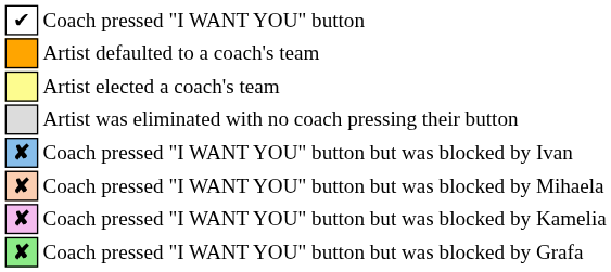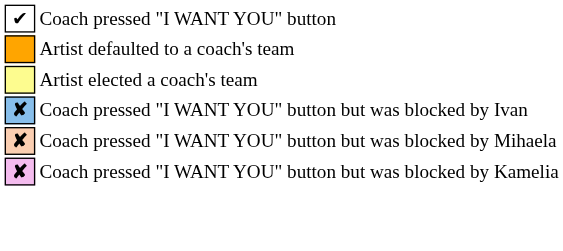- row: Artist was eliminated with no coach pressing their button
- row: ✘ | Coach pressed "I WANT YOU" button but was blocked by Grafa
